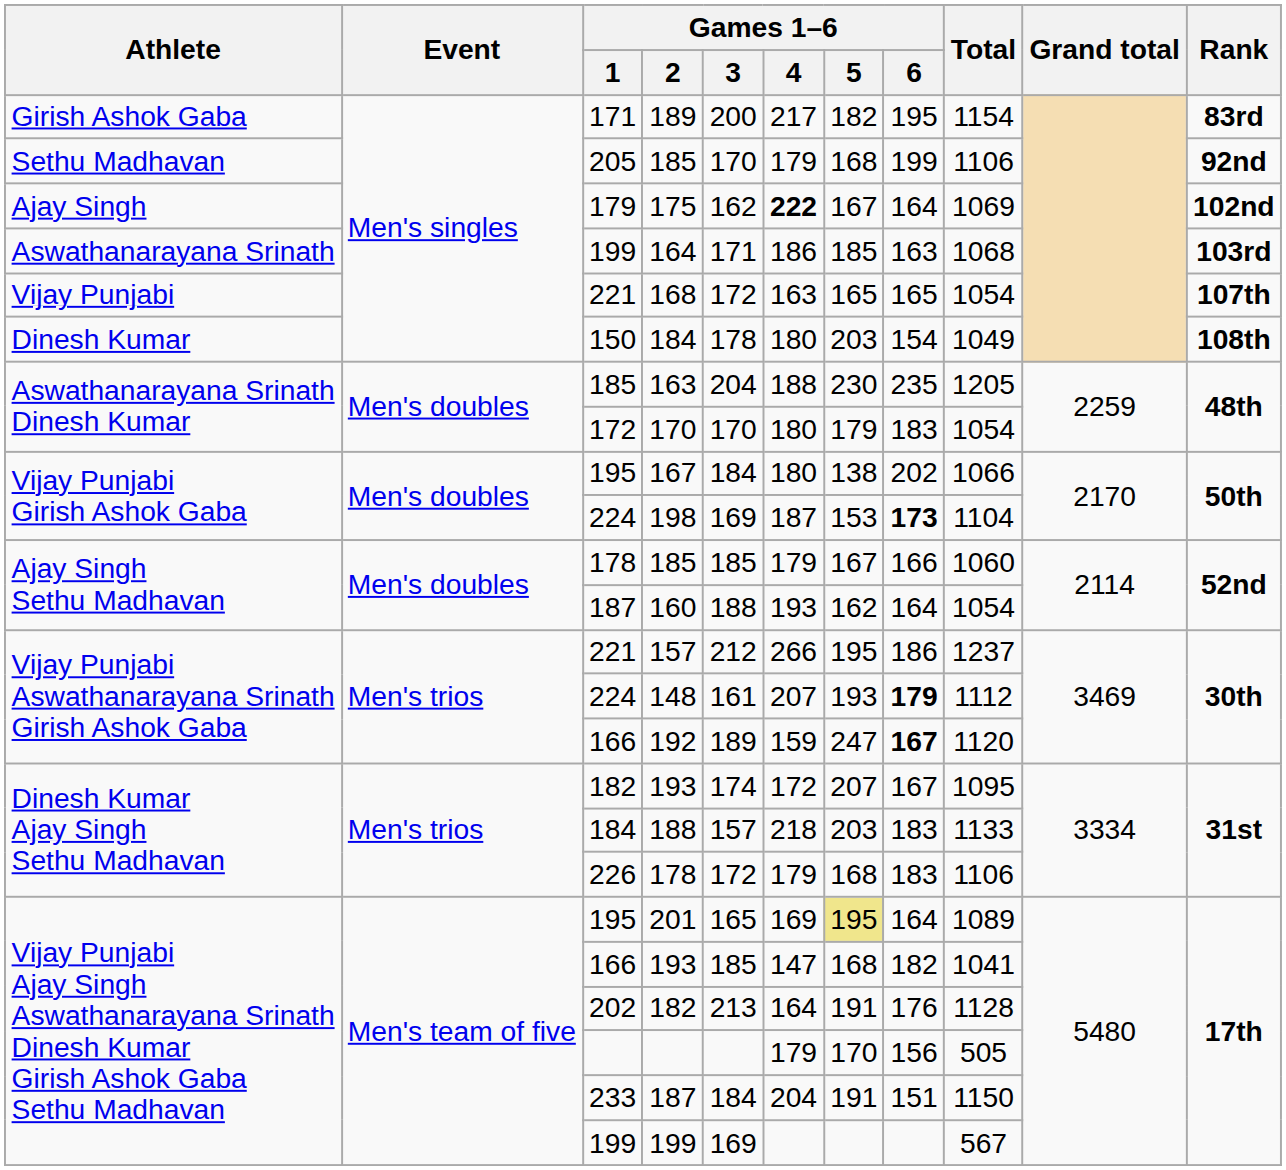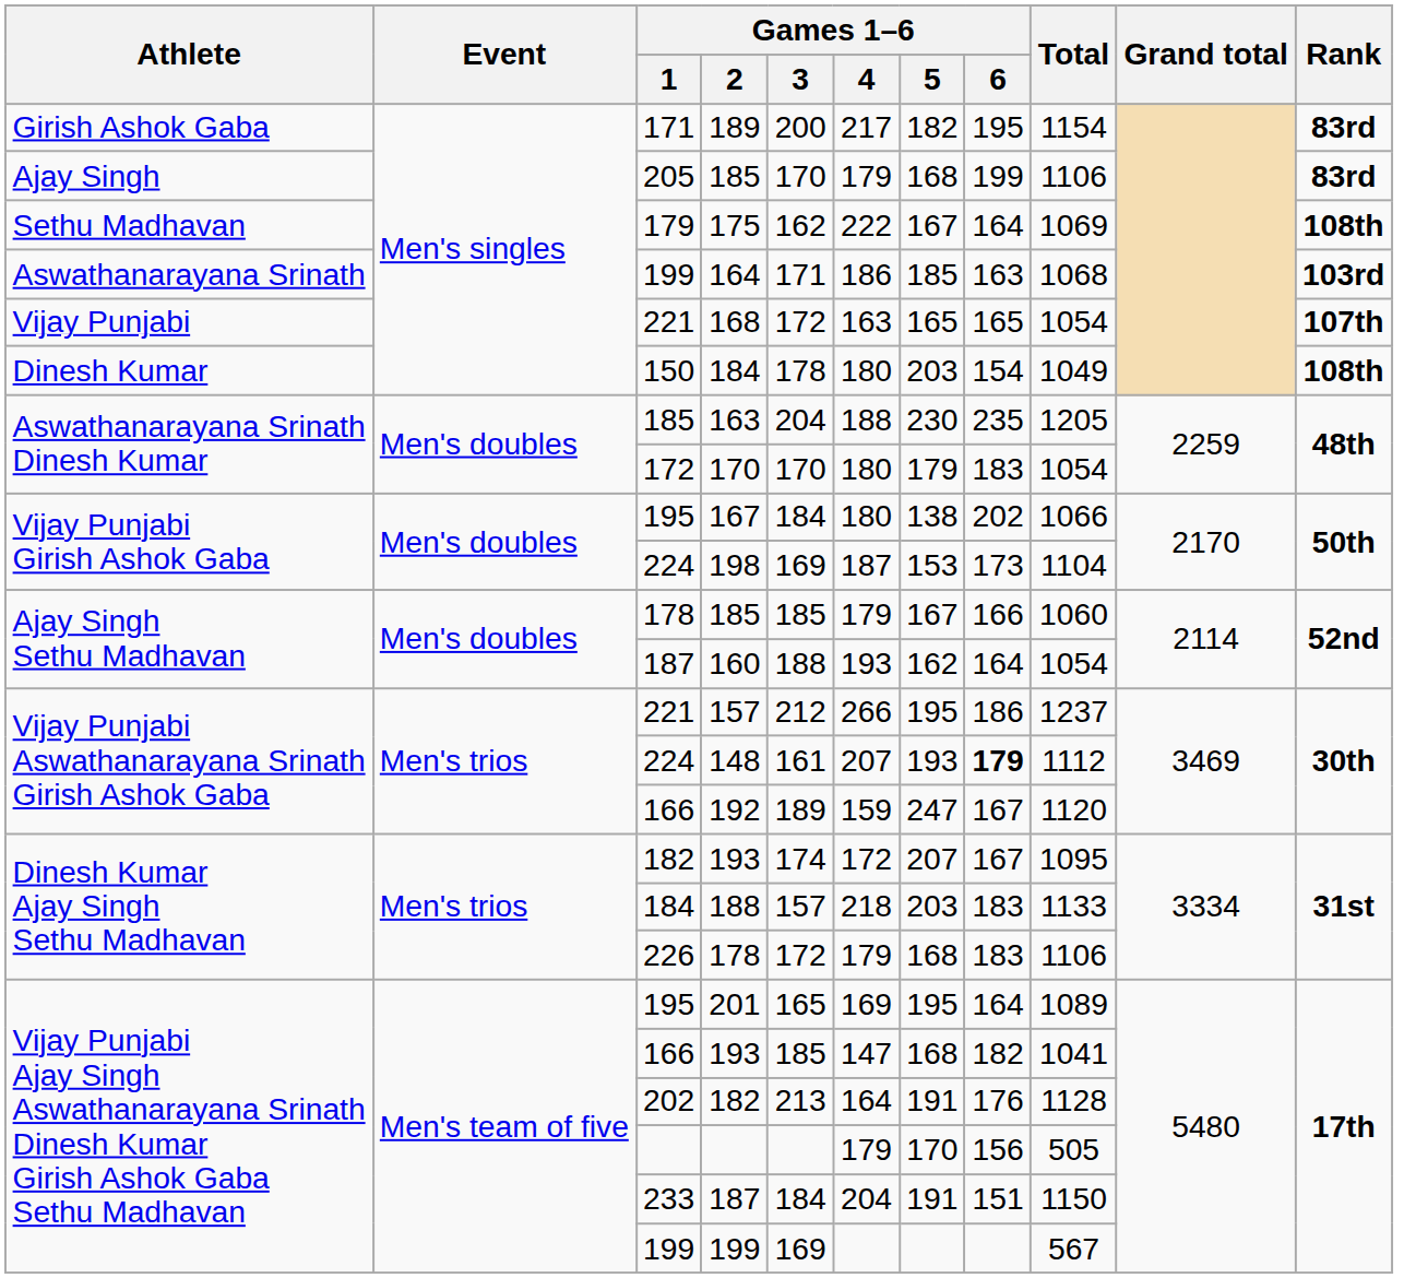205 / 185 | Athlete: Sethu Madhavan -> Ajay Singh
205 / 185 | Rank: 92nd -> 83rd
175 | Athlete: Ajay Singh -> Sethu Madhavan
175 | Games 1–6 / 4: bold -> normal
175 | Rank: 102nd -> 108th
198 | Games 1–6 / 6: bold -> normal
192 | Games 1–6 / 6: bold -> normal
201 | Games 1–6 / 5: khaki background -> no background
